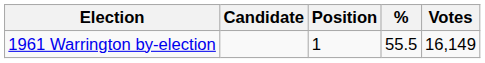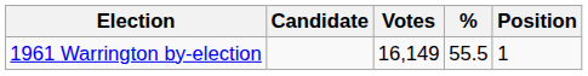columns swapped: Votes <-> Position
